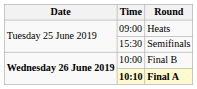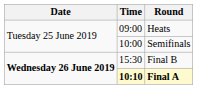Semifinals | Time: 15:30 -> 10:00
Final B | Time: 10:00 -> 15:30
